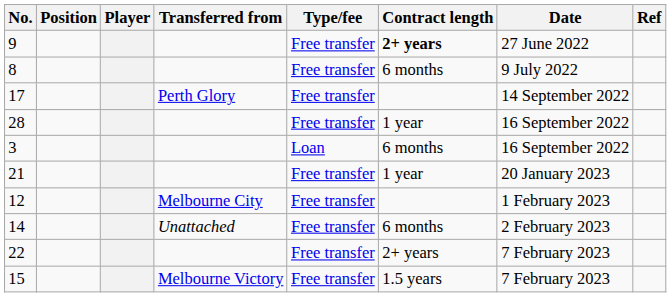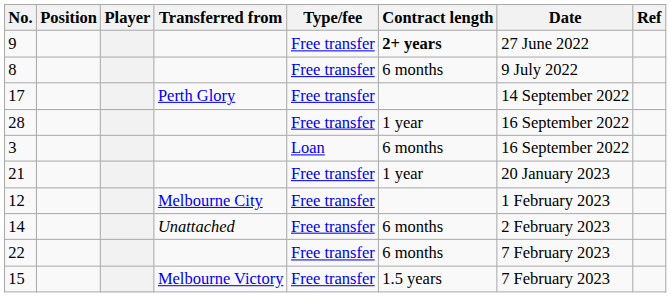22 | Contract length: 2+ years -> 6 months
